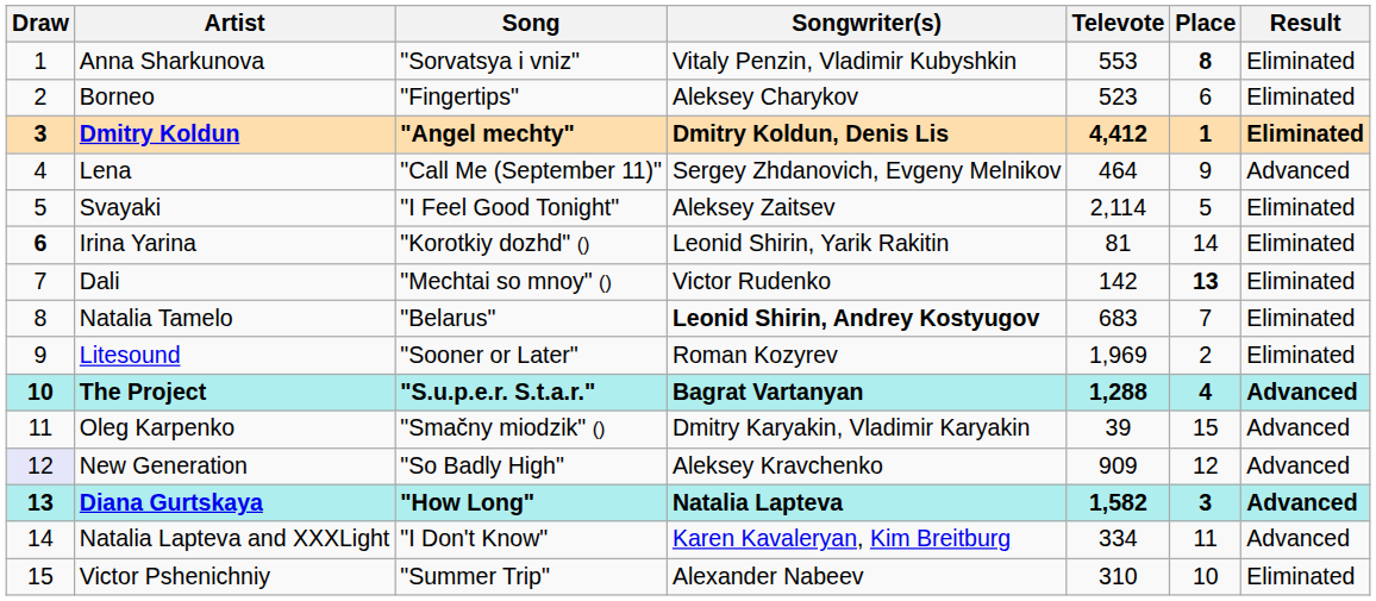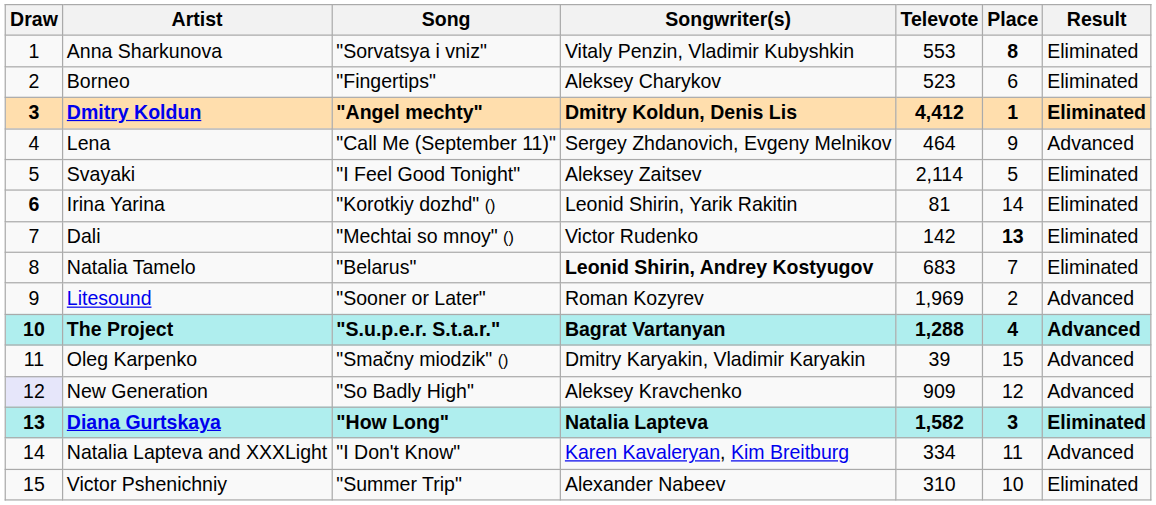Litesound | Result: Eliminated -> Advanced
Diana Gurtskaya | Result: Advanced -> Eliminated
